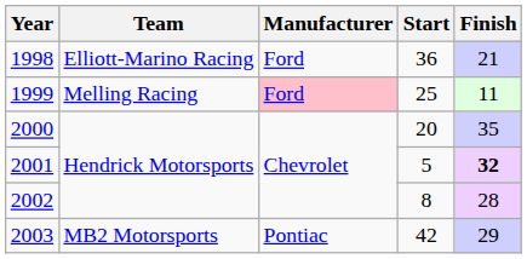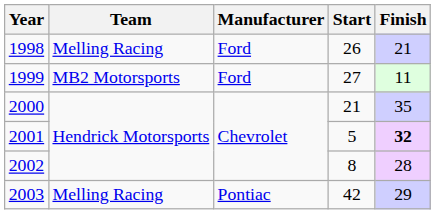1998 | Team: Elliott-Marino Racing -> Melling Racing
1998 | Start: 36 -> 26
1999 | Team: Melling Racing -> MB2 Motorsports
1999 | Manufacturer: pink background -> no background
1999 | Start: 25 -> 27
2000 | Start: 20 -> 21
2003 | Team: MB2 Motorsports -> Melling Racing
